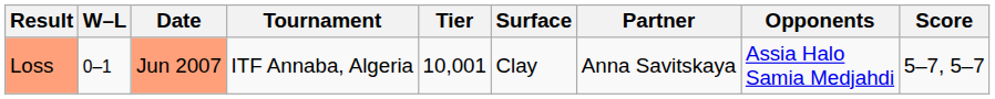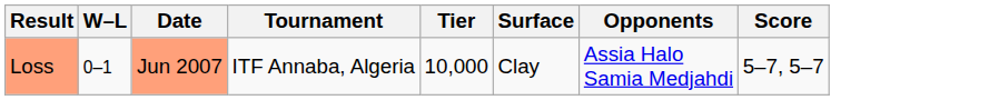- column: Partner | Anna Savitskaya
Loss | Tier: 10,001 -> 10,000
